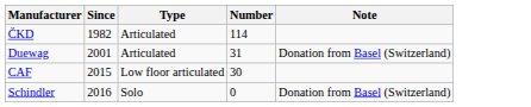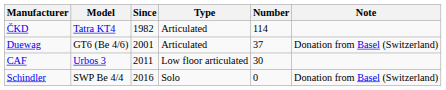+ column: Model | Tatra KT4 | GT6 (Be 4/6) | Urbos 3 | SWP Be 4/4
Duewag | Number: 31 -> 37
CAF | Since: 2015 -> 2011
